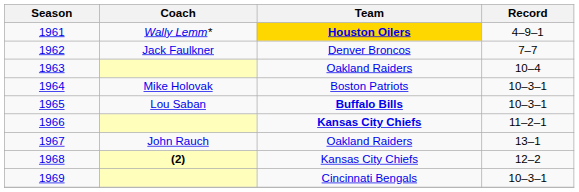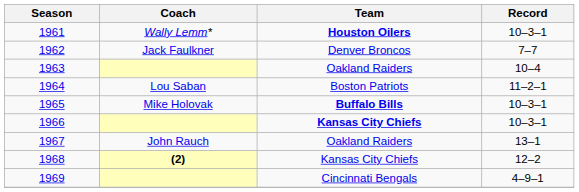1961 | Team: gold background -> no background
1961 | Record: 4–9–1 -> 10–3–1
1964 | Coach: Mike Holovak -> Lou Saban
1964 | Record: 10–3–1 -> 11–2–1
1965 | Coach: Lou Saban -> Mike Holovak
1966 | Record: 11–2–1 -> 10–3–1
1969 | Record: 10–3–1 -> 4–9–1
